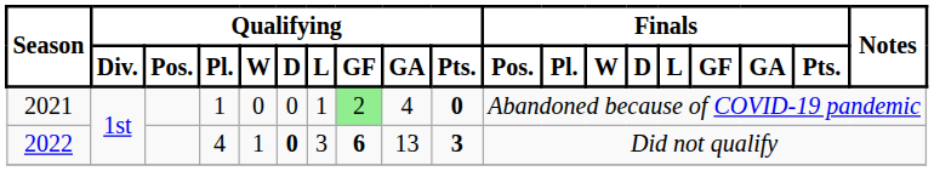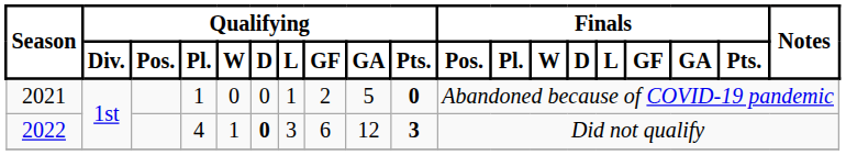2021 | Qualifying / GF: lightgreen background -> no background
2021 | Qualifying / GA: 4 -> 5
2022 | Qualifying / GF: bold -> normal
2022 | Qualifying / GA: 13 -> 12
